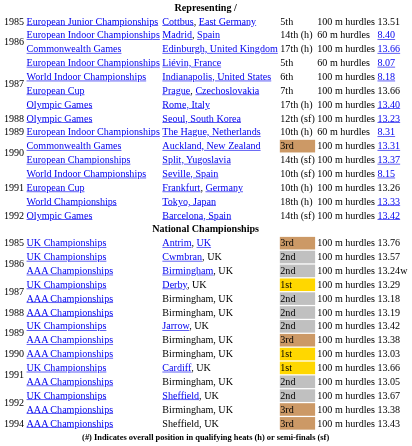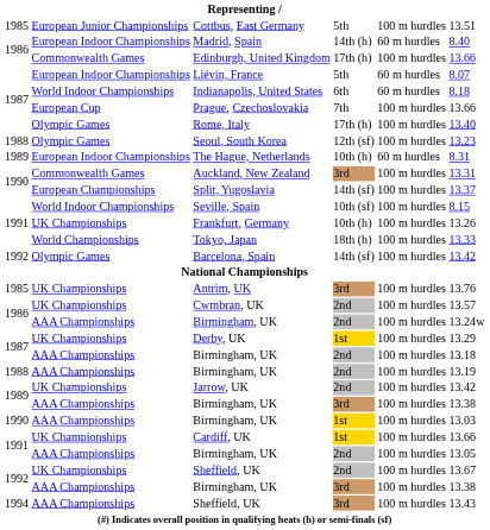Indianapolis, United States | column 5: 100 m hurdles -> 60 m hurdles
Frankfurt, Germany | column 2: European Cup -> UK Championships
